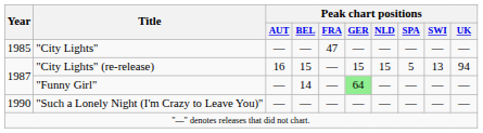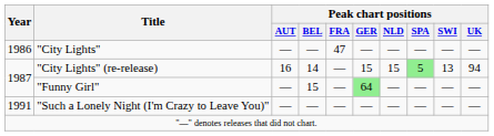"City Lights" | Year: 1985 -> 1986
"City Lights" (re-release) | Peak chart positions / BEL: 15 -> 14
"City Lights" (re-release) | Peak chart positions / SPA: no background -> lightgreen background
"Funny Girl" | Peak chart positions / BEL: 14 -> 15
"Such a Lonely Night (I'm Crazy to Leave You)" | Year: 1990 -> 1991
